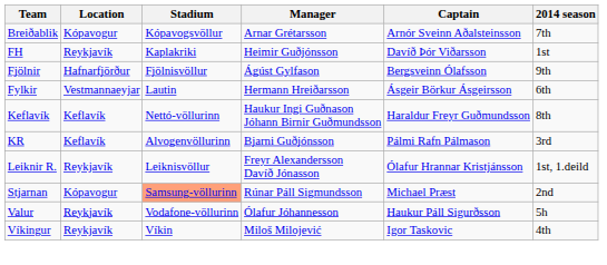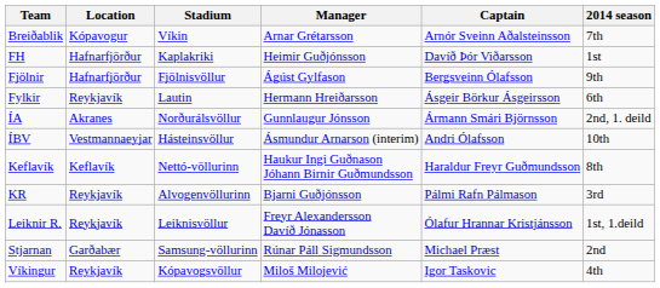Breiðablik | Stadium: Kópavogsvöllur -> Víkin
FH | Location: Reykjavík -> Hafnarfjörður
Fylkir | Location: Vestmannaeyjar -> Reykjavík
+ row: ÍA | Akranes | Norðurálsvöllur | Gunnlaugur Jónsson | Ármann Smári Björnsson | 2nd, 1. deild
+ row: ÍBV | Vestmannaeyjar | Hásteinsvöllur | Ásmundur Arnarson (interim) | Andri Ólafsson | 10th
KR | Location: Keflavík -> Reykjavík
Stjarnan | Location: Kópavogur -> Garðabær
Stjarnan | Stadium: lightsalmon background -> no background
- row: Valur | Reykjavík | Vodafone-völlurinn | Ólafur Jóhannesson | Haukur Páll Sigurðsson | 5h
Víkingur | Stadium: Víkin -> Kópavogsvöllur
